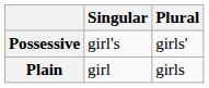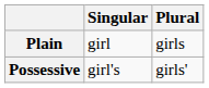rows swapped: Plain <-> Possessive
